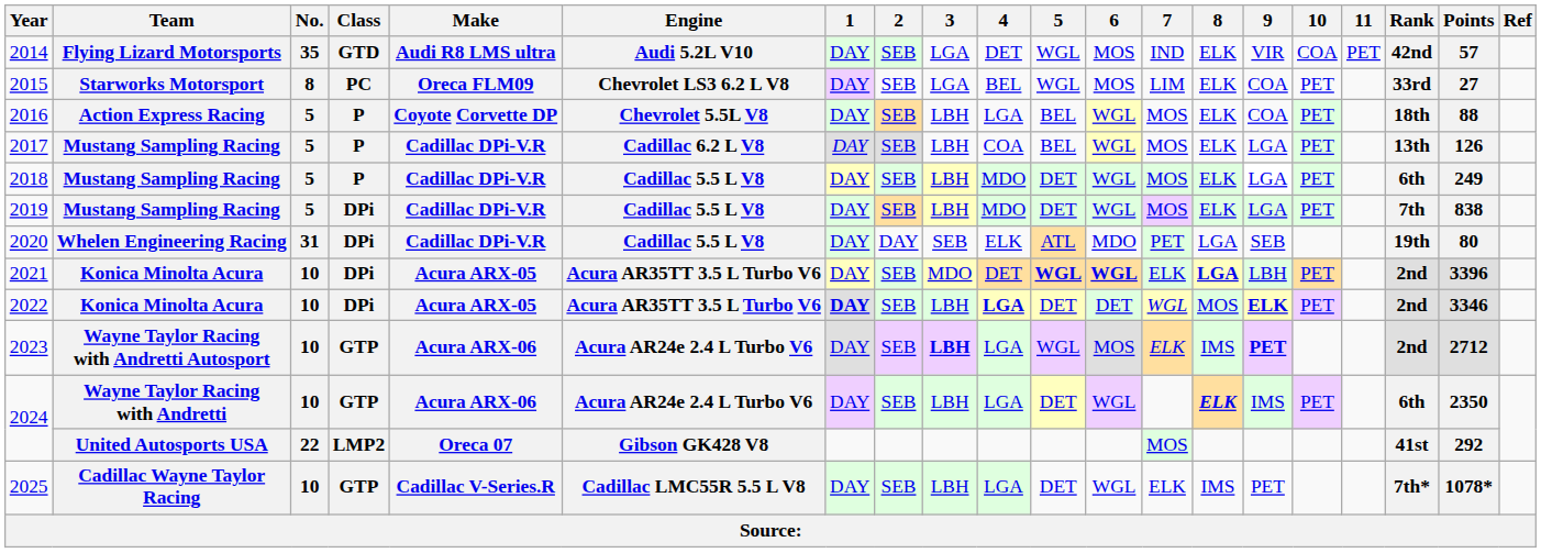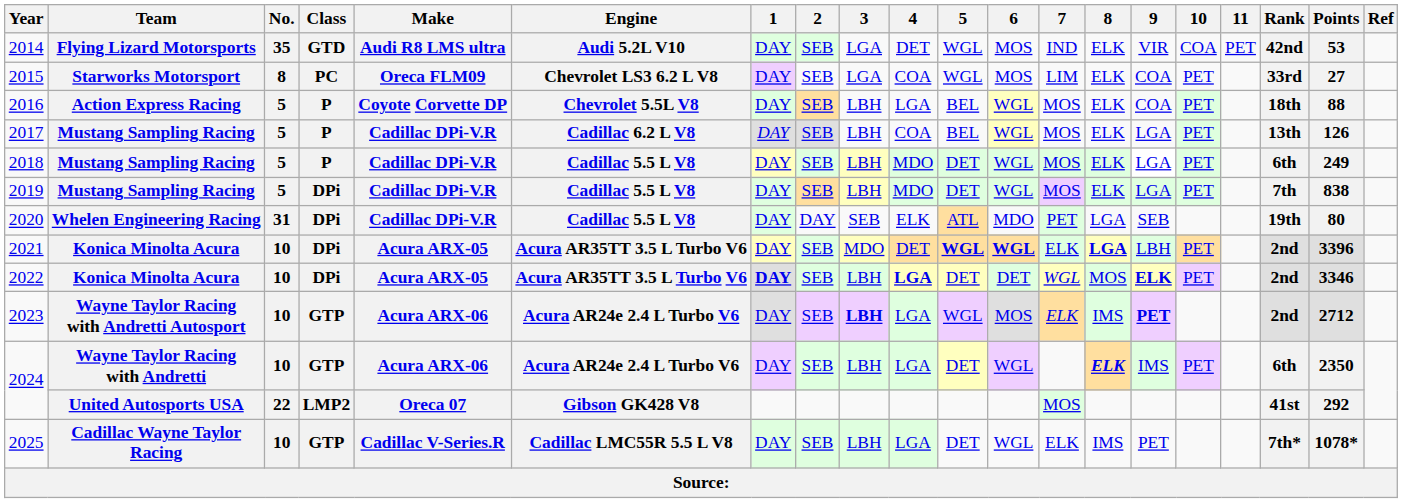2014 | Points: 57 -> 53
2015 | 4: BEL -> COA
